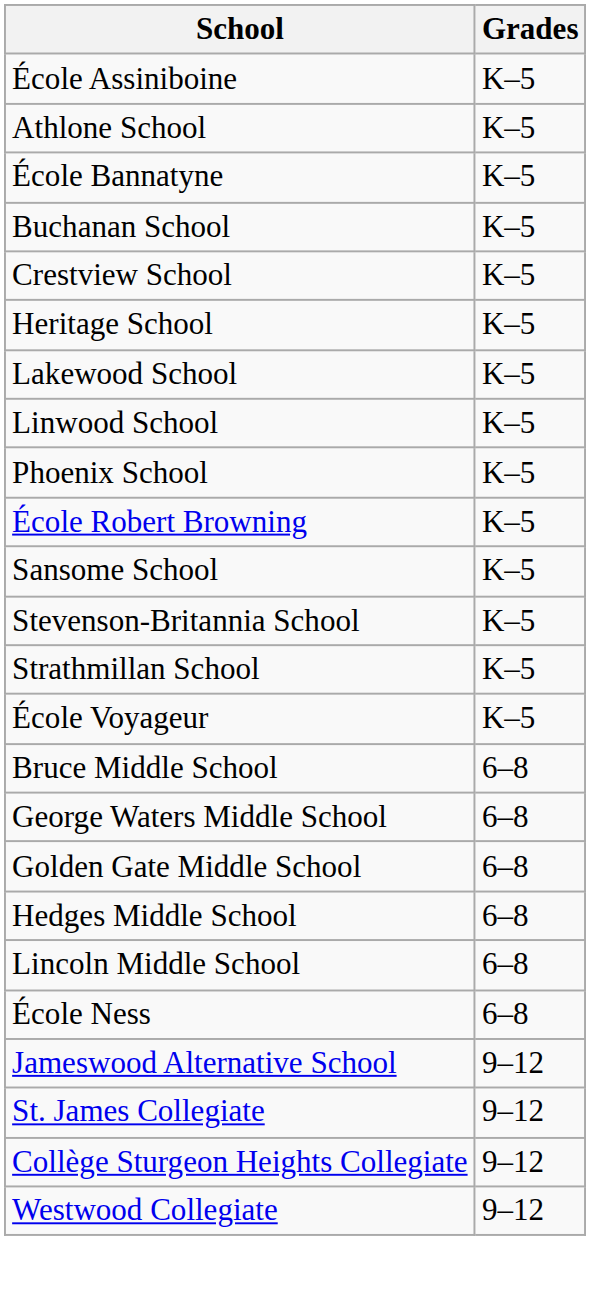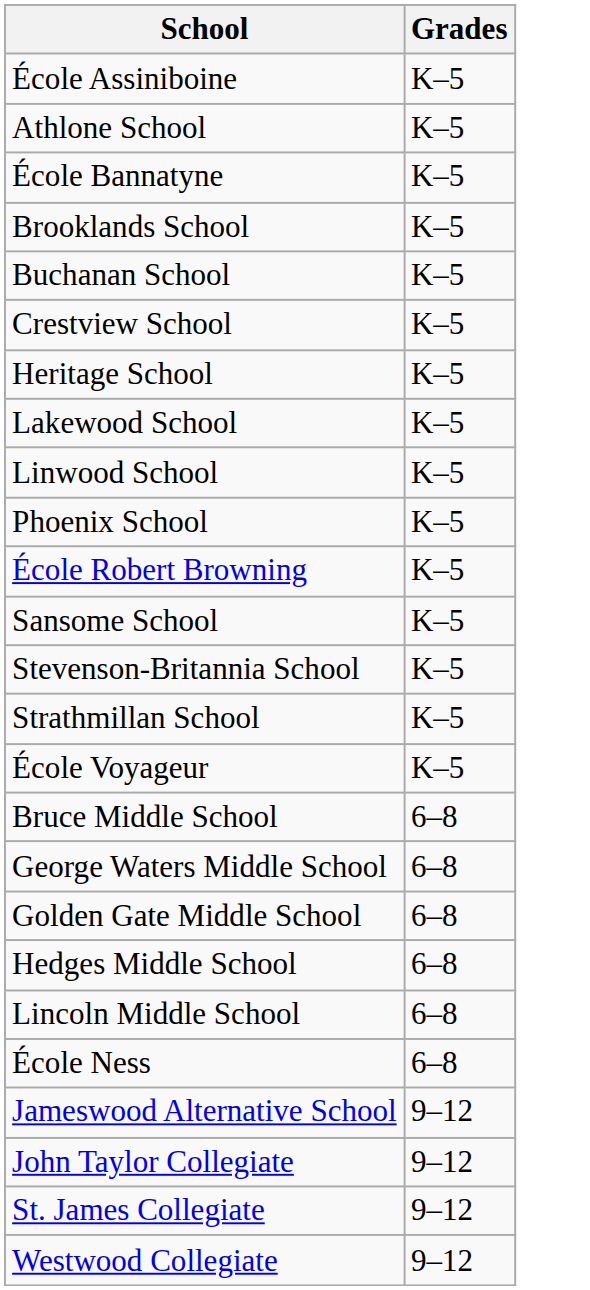+ row: Brooklands School | K–5
+ row: John Taylor Collegiate | 9–12
- row: Collège Sturgeon Heights Collegiate | 9–12
